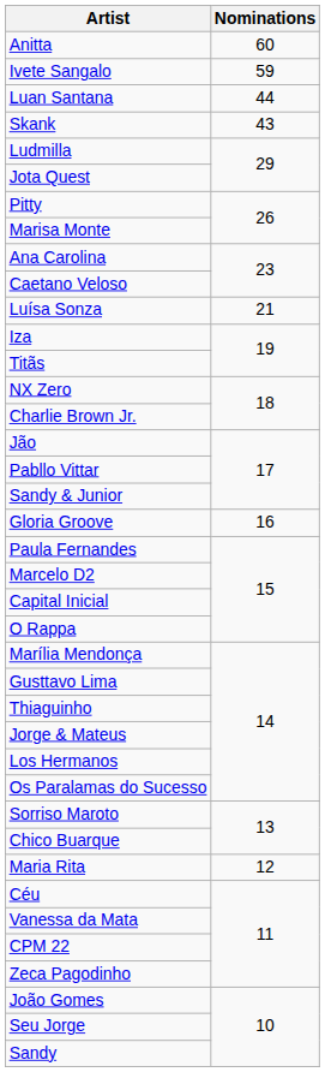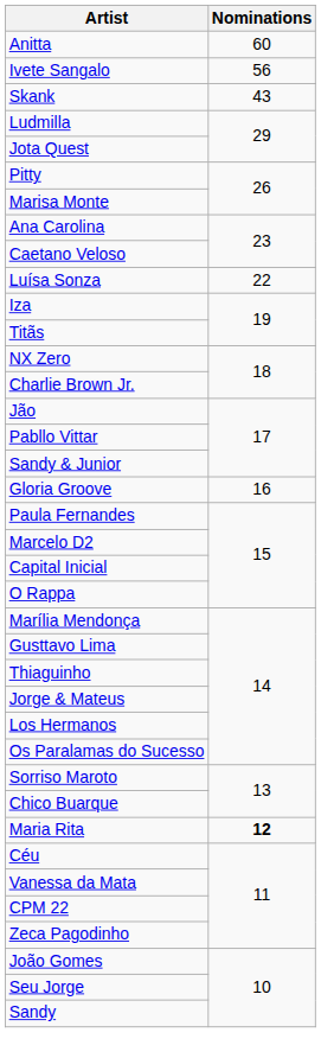Ivete Sangalo | Nominations: 59 -> 56
- row: Luan Santana | 44
Luísa Sonza | Nominations: 21 -> 22
Maria Rita | Nominations: normal -> bold
